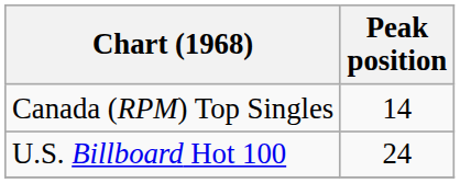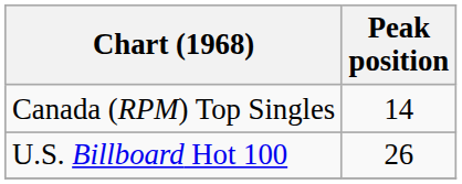U.S. Billboard Hot 100 | Peak position: 24 -> 26
